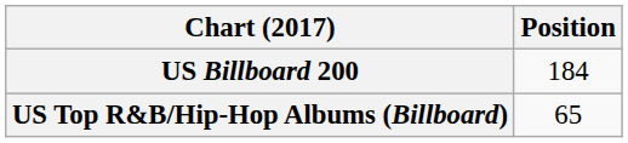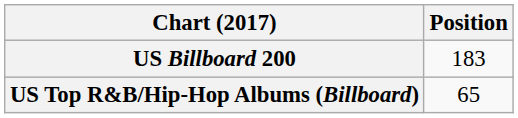US Billboard 200 | Position: 184 -> 183
